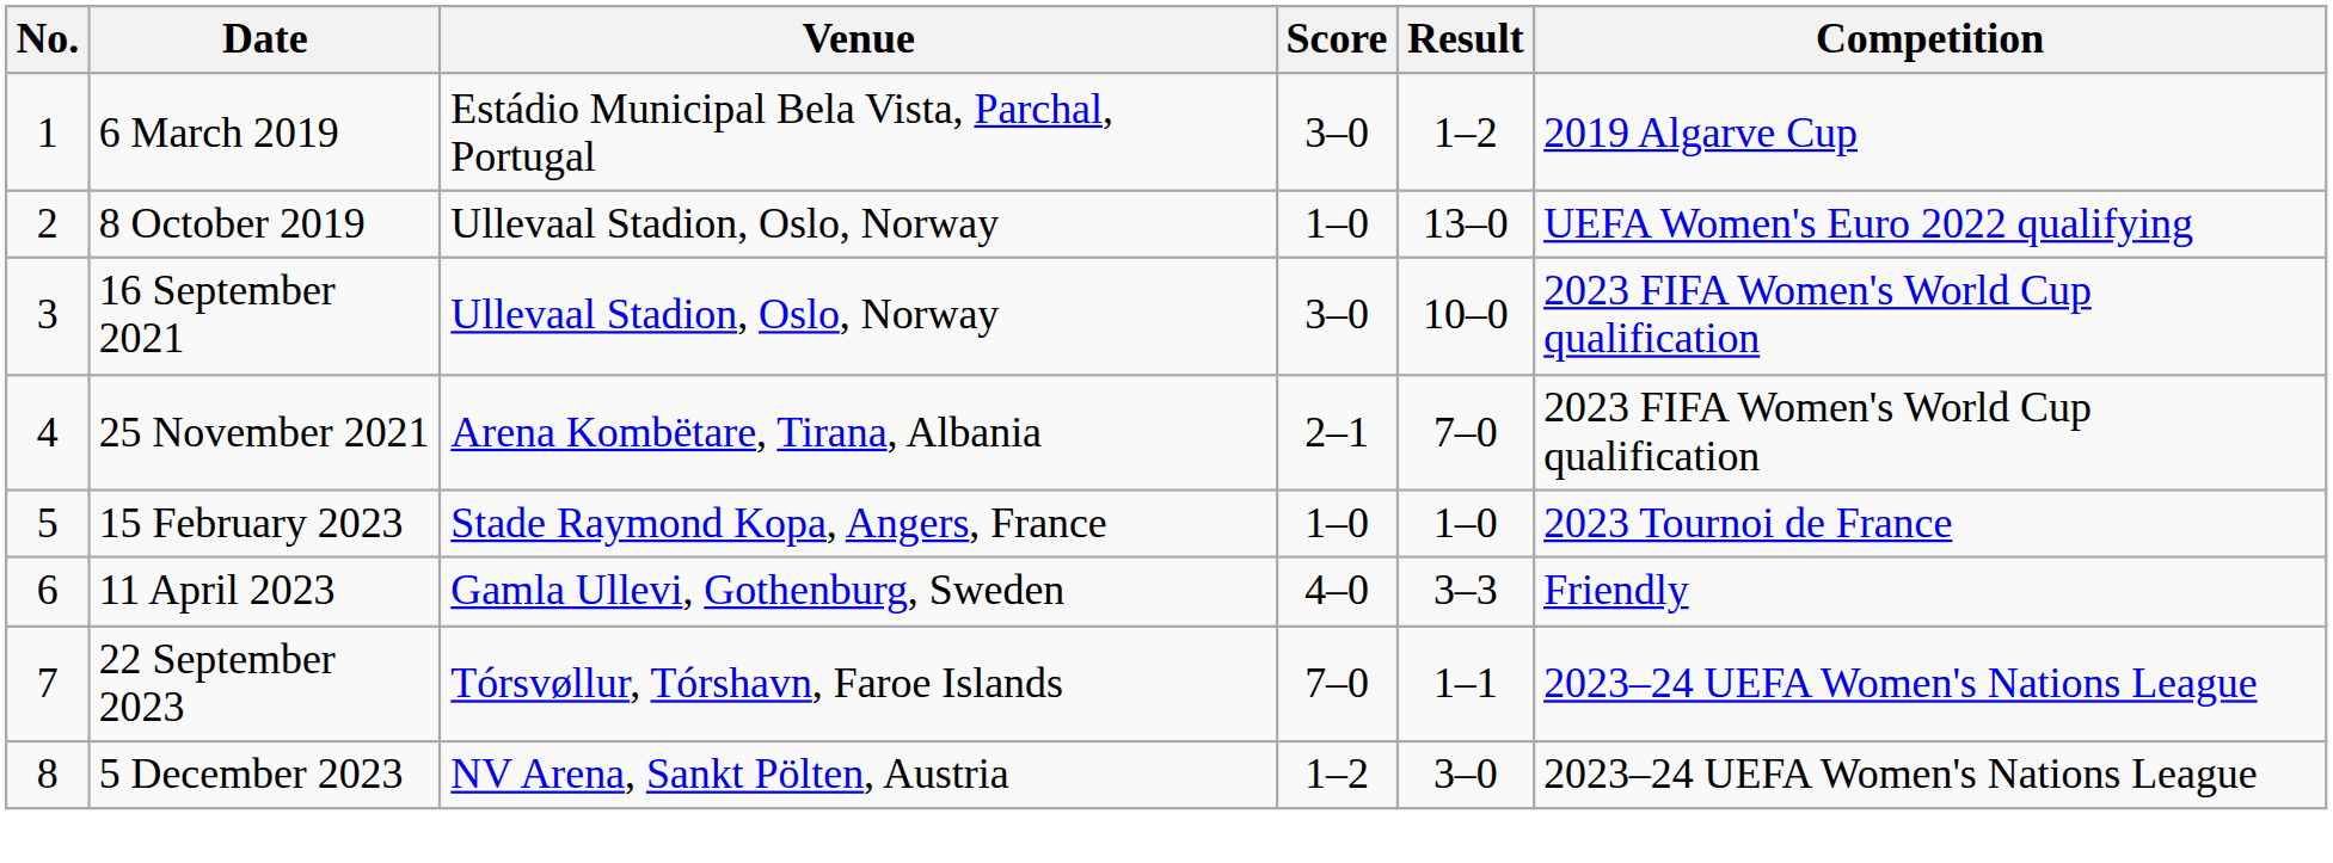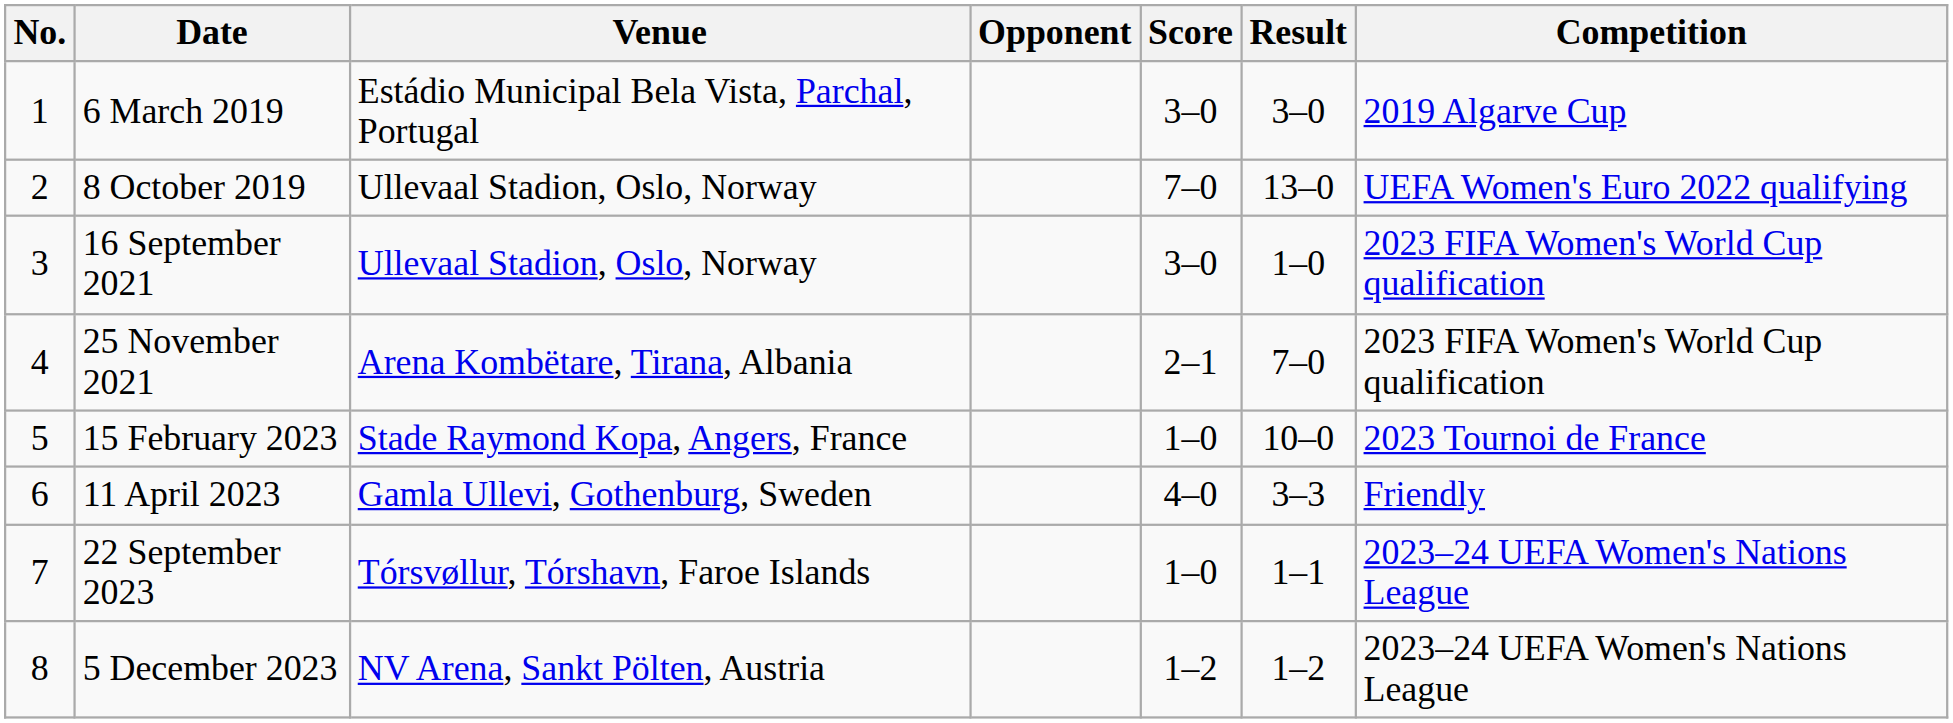+ column: Opponent
6 March 2019 | Result: 1–2 -> 3–0
8 October 2019 | Score: 1–0 -> 7–0
16 September 2021 | Result: 10–0 -> 1–0
15 February 2023 | Result: 1–0 -> 10–0
22 September 2023 | Score: 7–0 -> 1–0
5 December 2023 | Result: 3–0 -> 1–2
